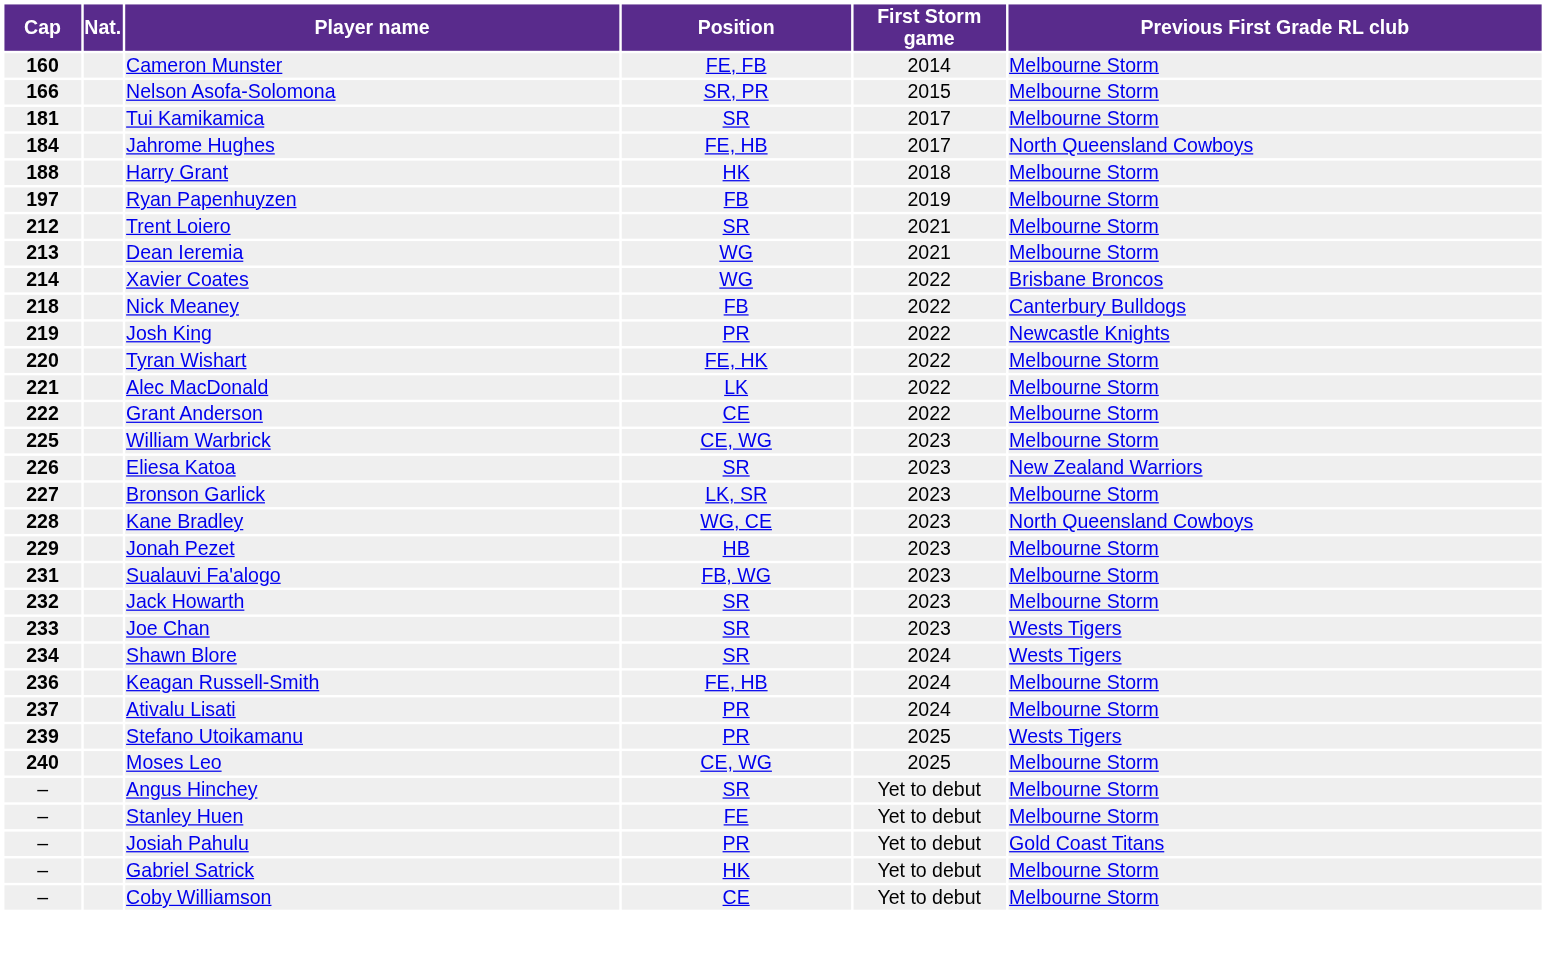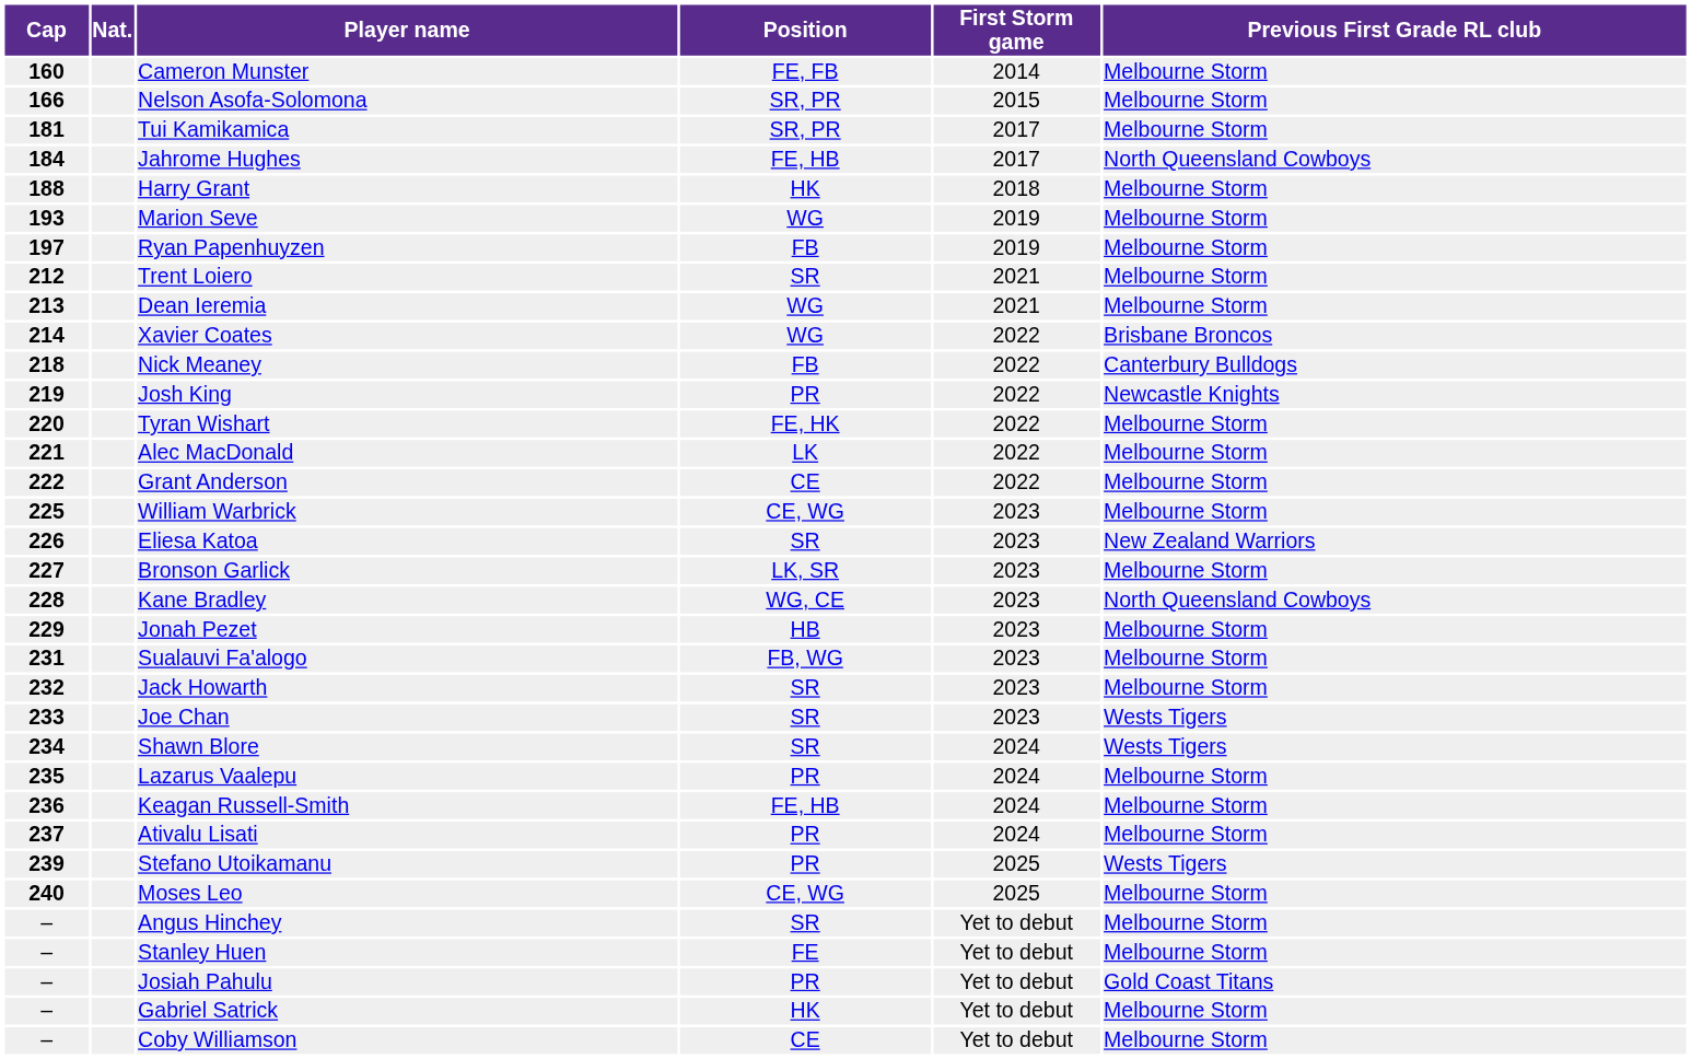Tui Kamikamica | Position: SR -> SR, PR
+ row: 193 | Marion Seve | WG | 2019 | Melbourne Storm
+ row: 235 | Lazarus Vaalepu | PR | 2024 | Melbourne Storm
